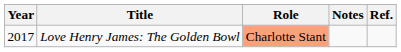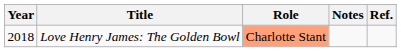Love Henry James: The Golden Bowl | Year: 2017 -> 2018
